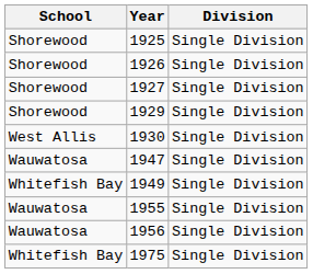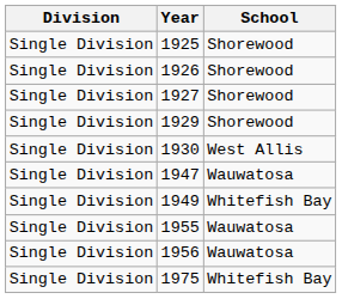columns swapped: School <-> Division
